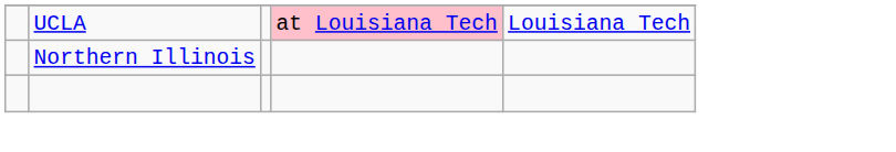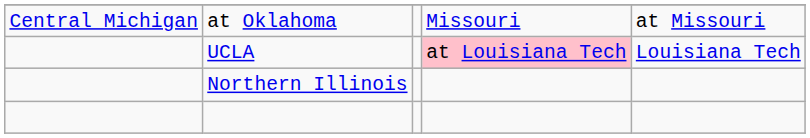+ row: Central Michigan | at Oklahoma | Missouri | at Missouri
